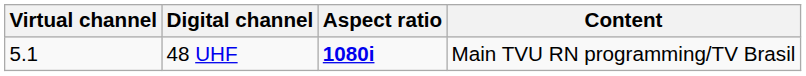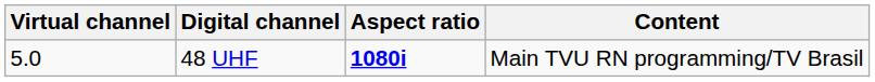48 UHF | Virtual channel: 5.1 -> 5.0
